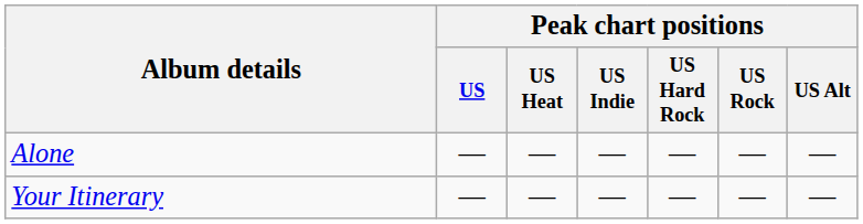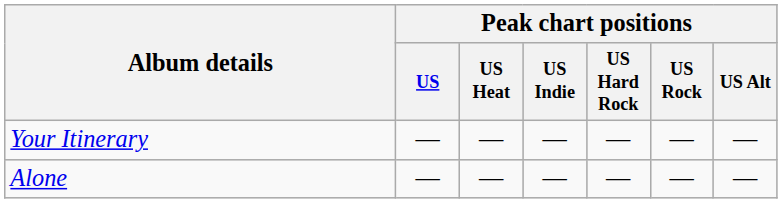rows swapped: Alone <-> Your Itinerary
